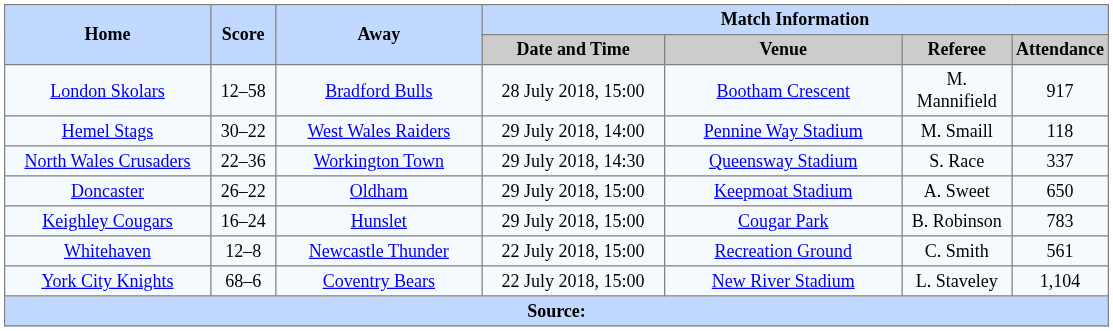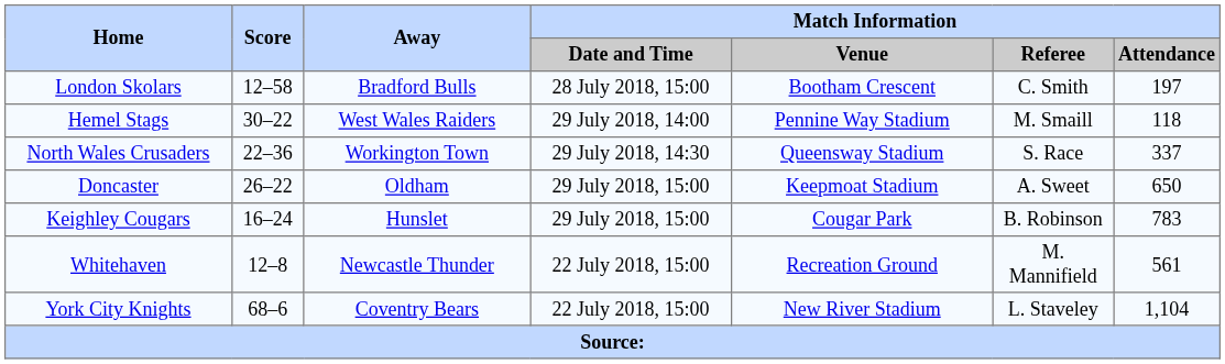London Skolars | Match Information / Referee: M. Mannifield -> C. Smith
London Skolars | Match Information / Attendance: 917 -> 197
Whitehaven | Match Information / Referee: C. Smith -> M. Mannifield
